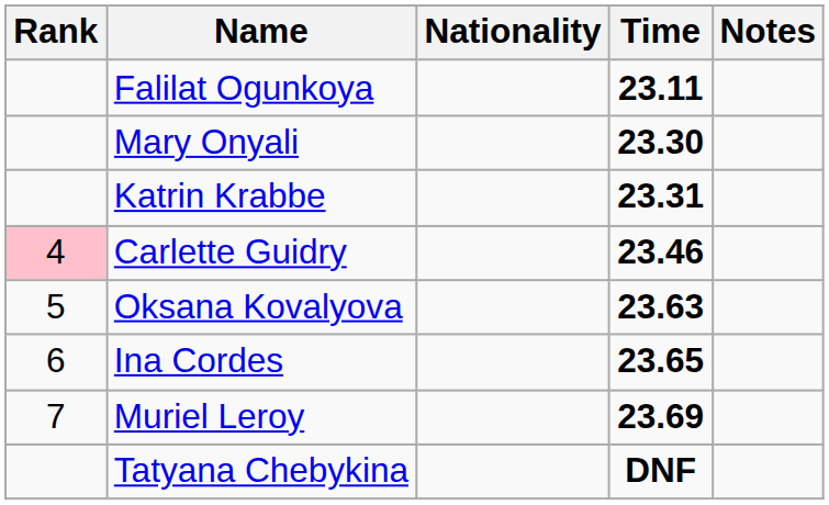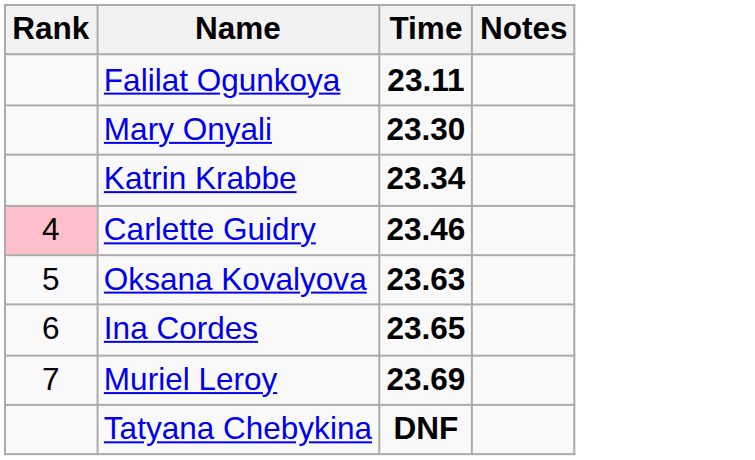- column: Nationality
Katrin Krabbe | Time: 23.31 -> 23.34
